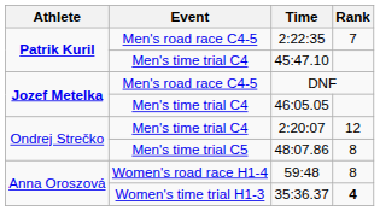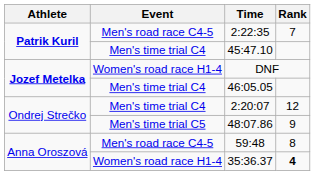DNF | Event: Men's road race C4-5 -> Women's road race H1-4
48:07.86 | Rank: 8 -> 9
59:48 | Event: Women's road race H1-4 -> Men's road race C4-5
35:36.37 | Event: Women's time trial H1-3 -> Women's road race H1-4
